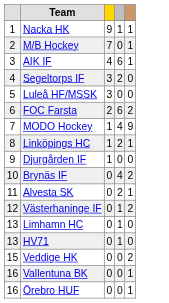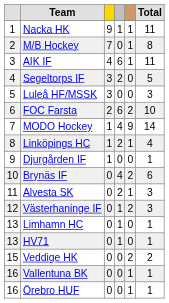+ column: Total | 11 | 8 | 11 | 5 | 3 | 10 | 14 | 4 | 1 | 6 | 3 | 3 | 1 | 1 | 2 | 1 | 1
